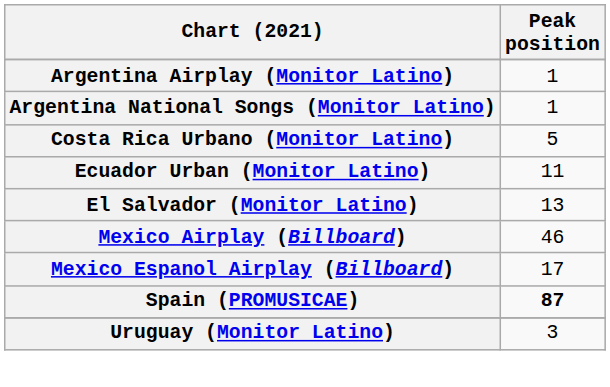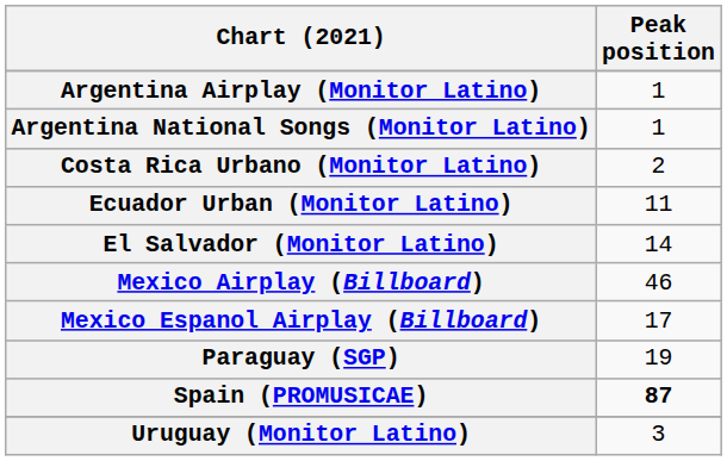Costa Rica Urbano (Monitor Latino) | Peak position: 5 -> 2
El Salvador (Monitor Latino) | Peak position: 13 -> 14
+ row: Paraguay (SGP) | 19
